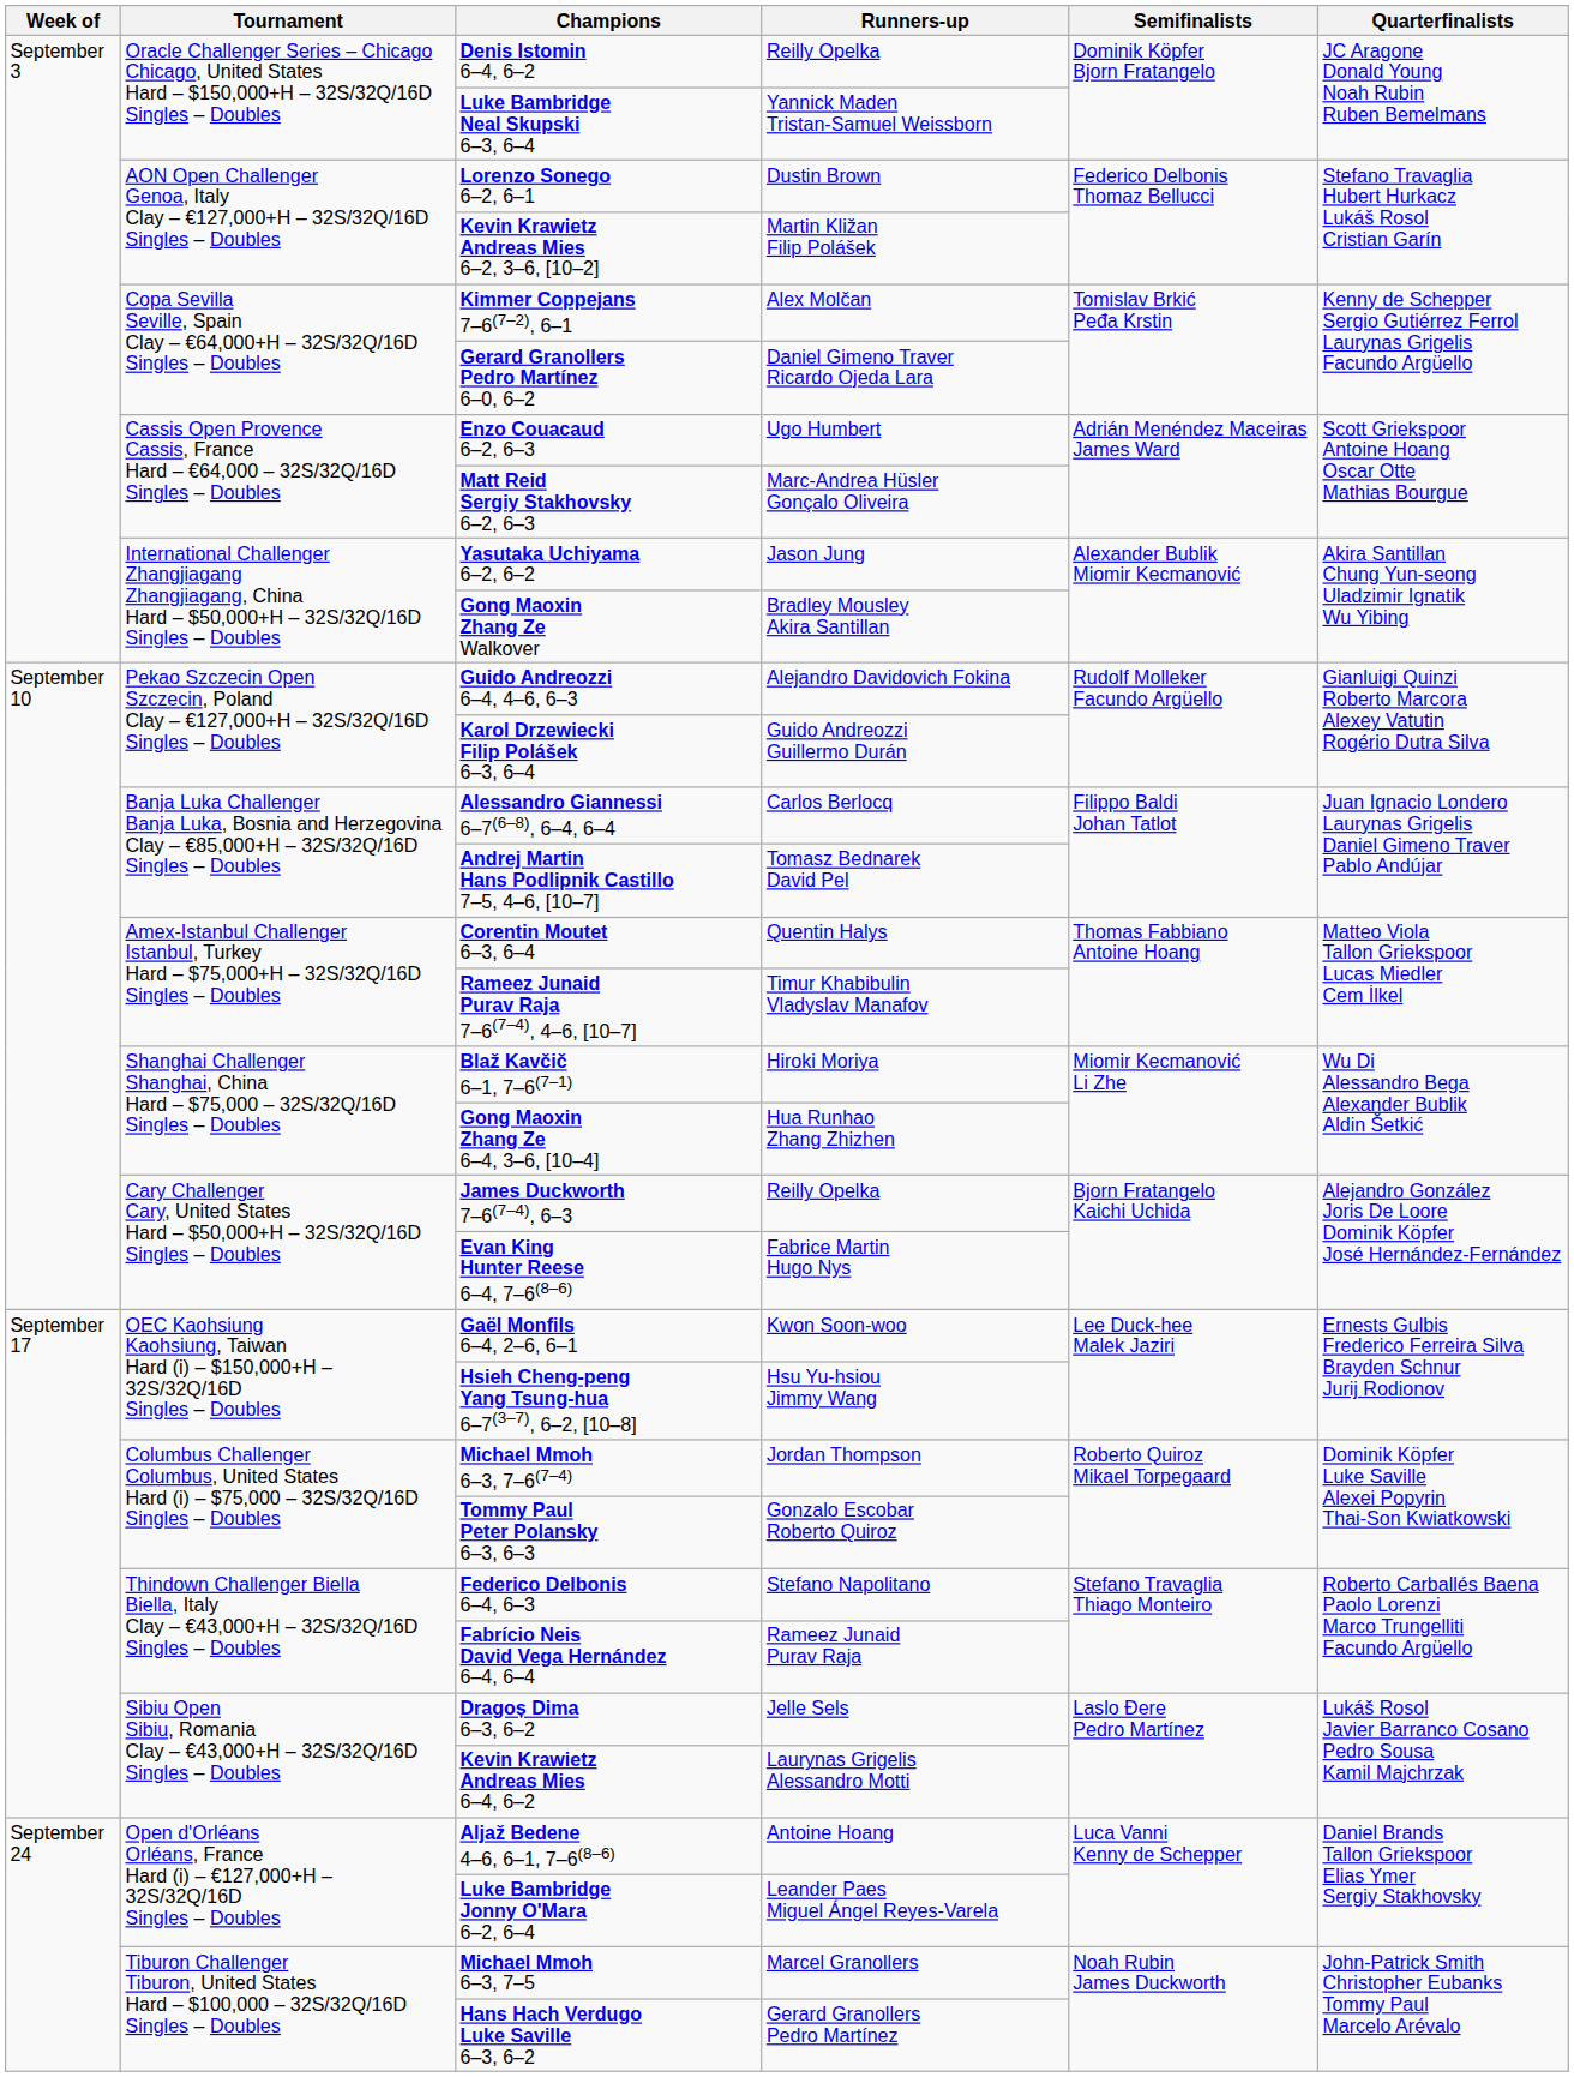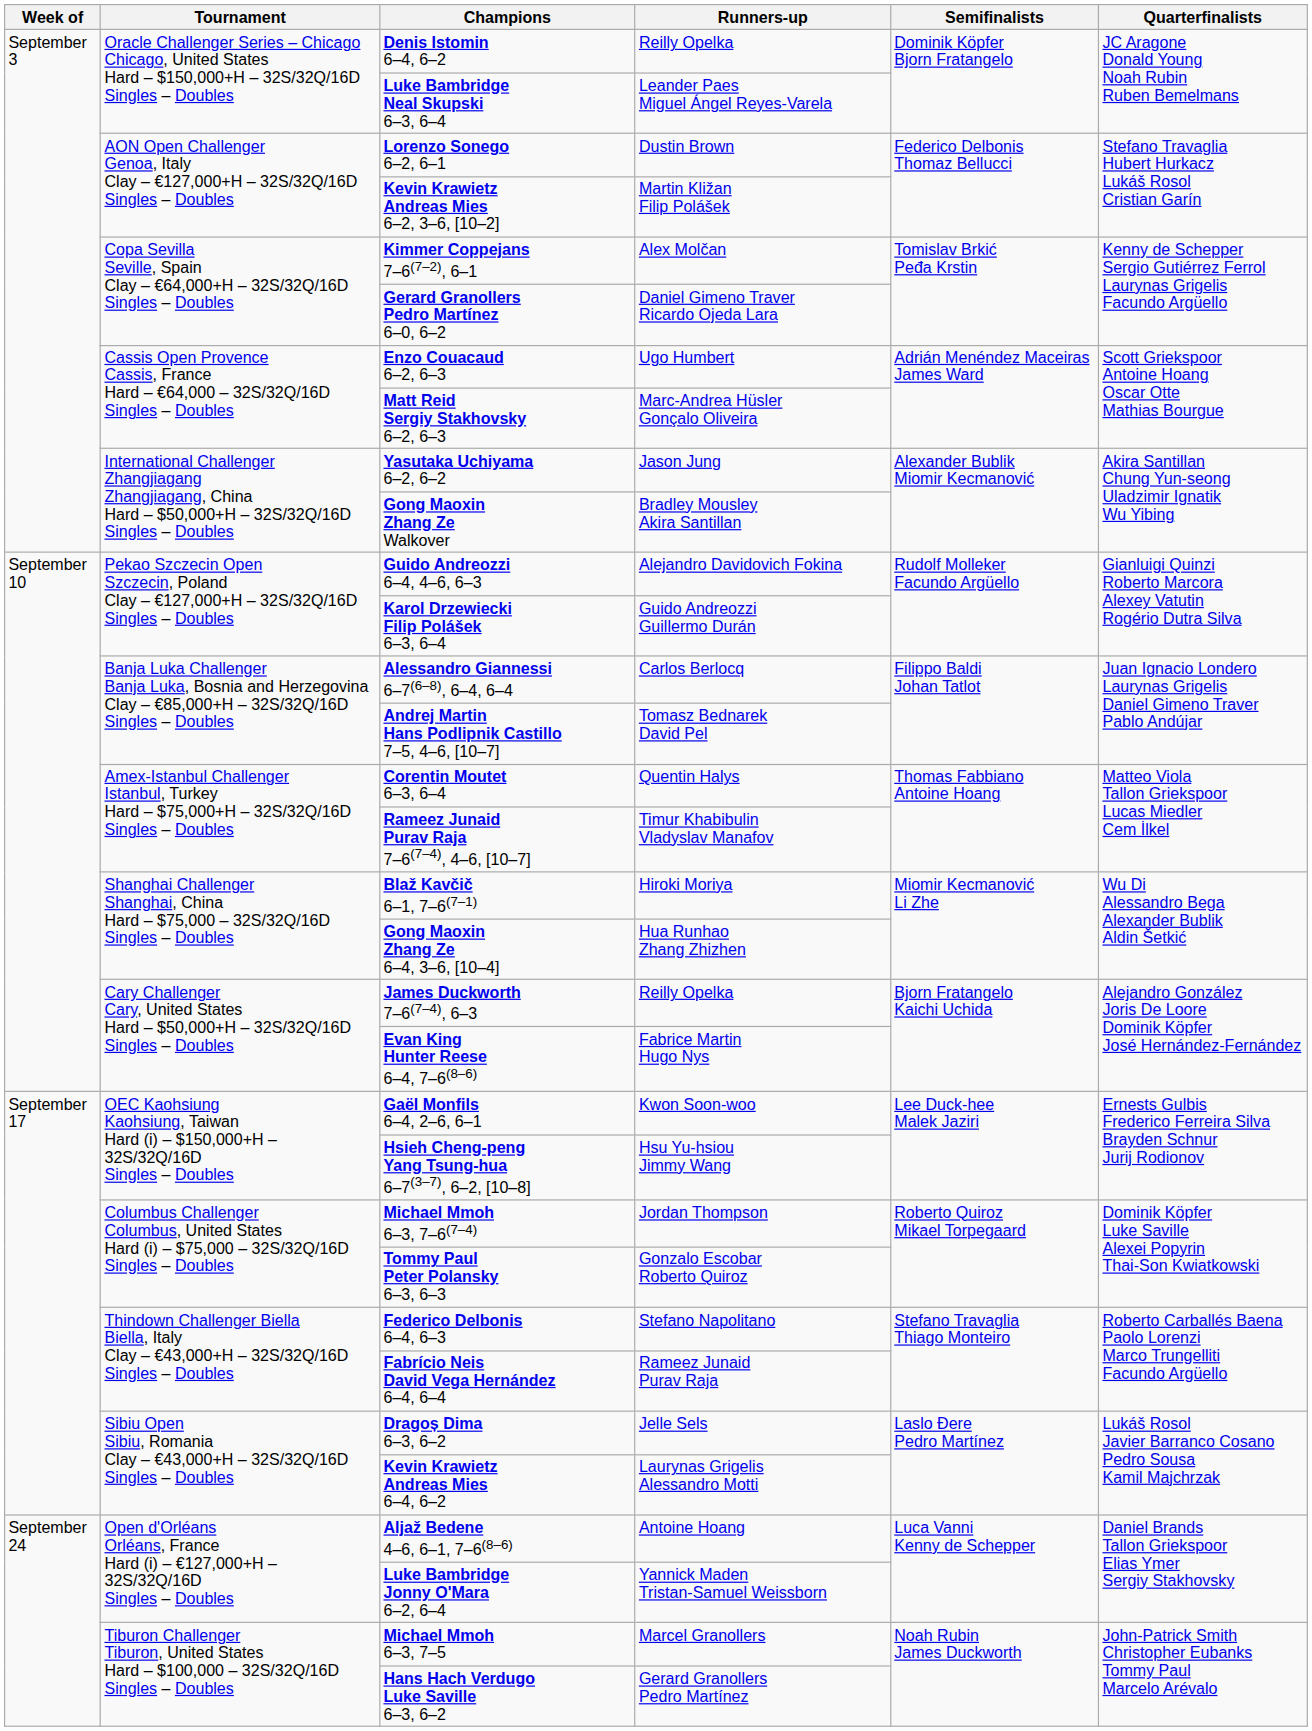Luke Bambridge Neal Skupski 6–3, 6–4 | Runners-up: Yannick Maden Tristan-Samuel Weissborn -> Leander Paes Miguel Ángel Reyes-Varela
Luke Bambridge Jonny O'Mara 6–2, 6–4 | Runners-up: Leander Paes Miguel Ángel Reyes-Varela -> Yannick Maden Tristan-Samuel Weissborn
